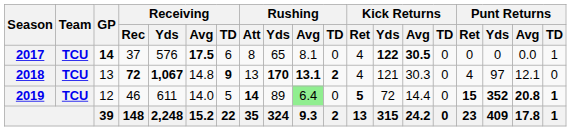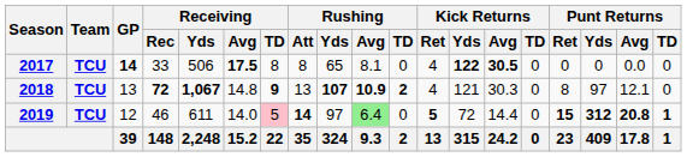2017 | Receiving / Rec: 37 -> 33
2017 | Receiving / Yds: 576 -> 506
2017 | Receiving / TD: 6 -> 8
2017 | Punt Returns / TD: 1 -> 0
2018 | Rushing / Yds: 170 -> 107
2018 | Rushing / Avg: 13.1 -> 10.9
2018 | Punt Returns / Ret: 4 -> 8
2019 | Receiving / TD: no background -> pink background
2019 | Rushing / Yds: 89 -> 97
2019 | Punt Returns / Yds: 352 -> 312
